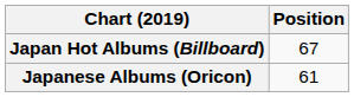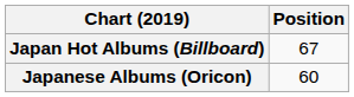Japanese Albums (Oricon) | Position: 61 -> 60
